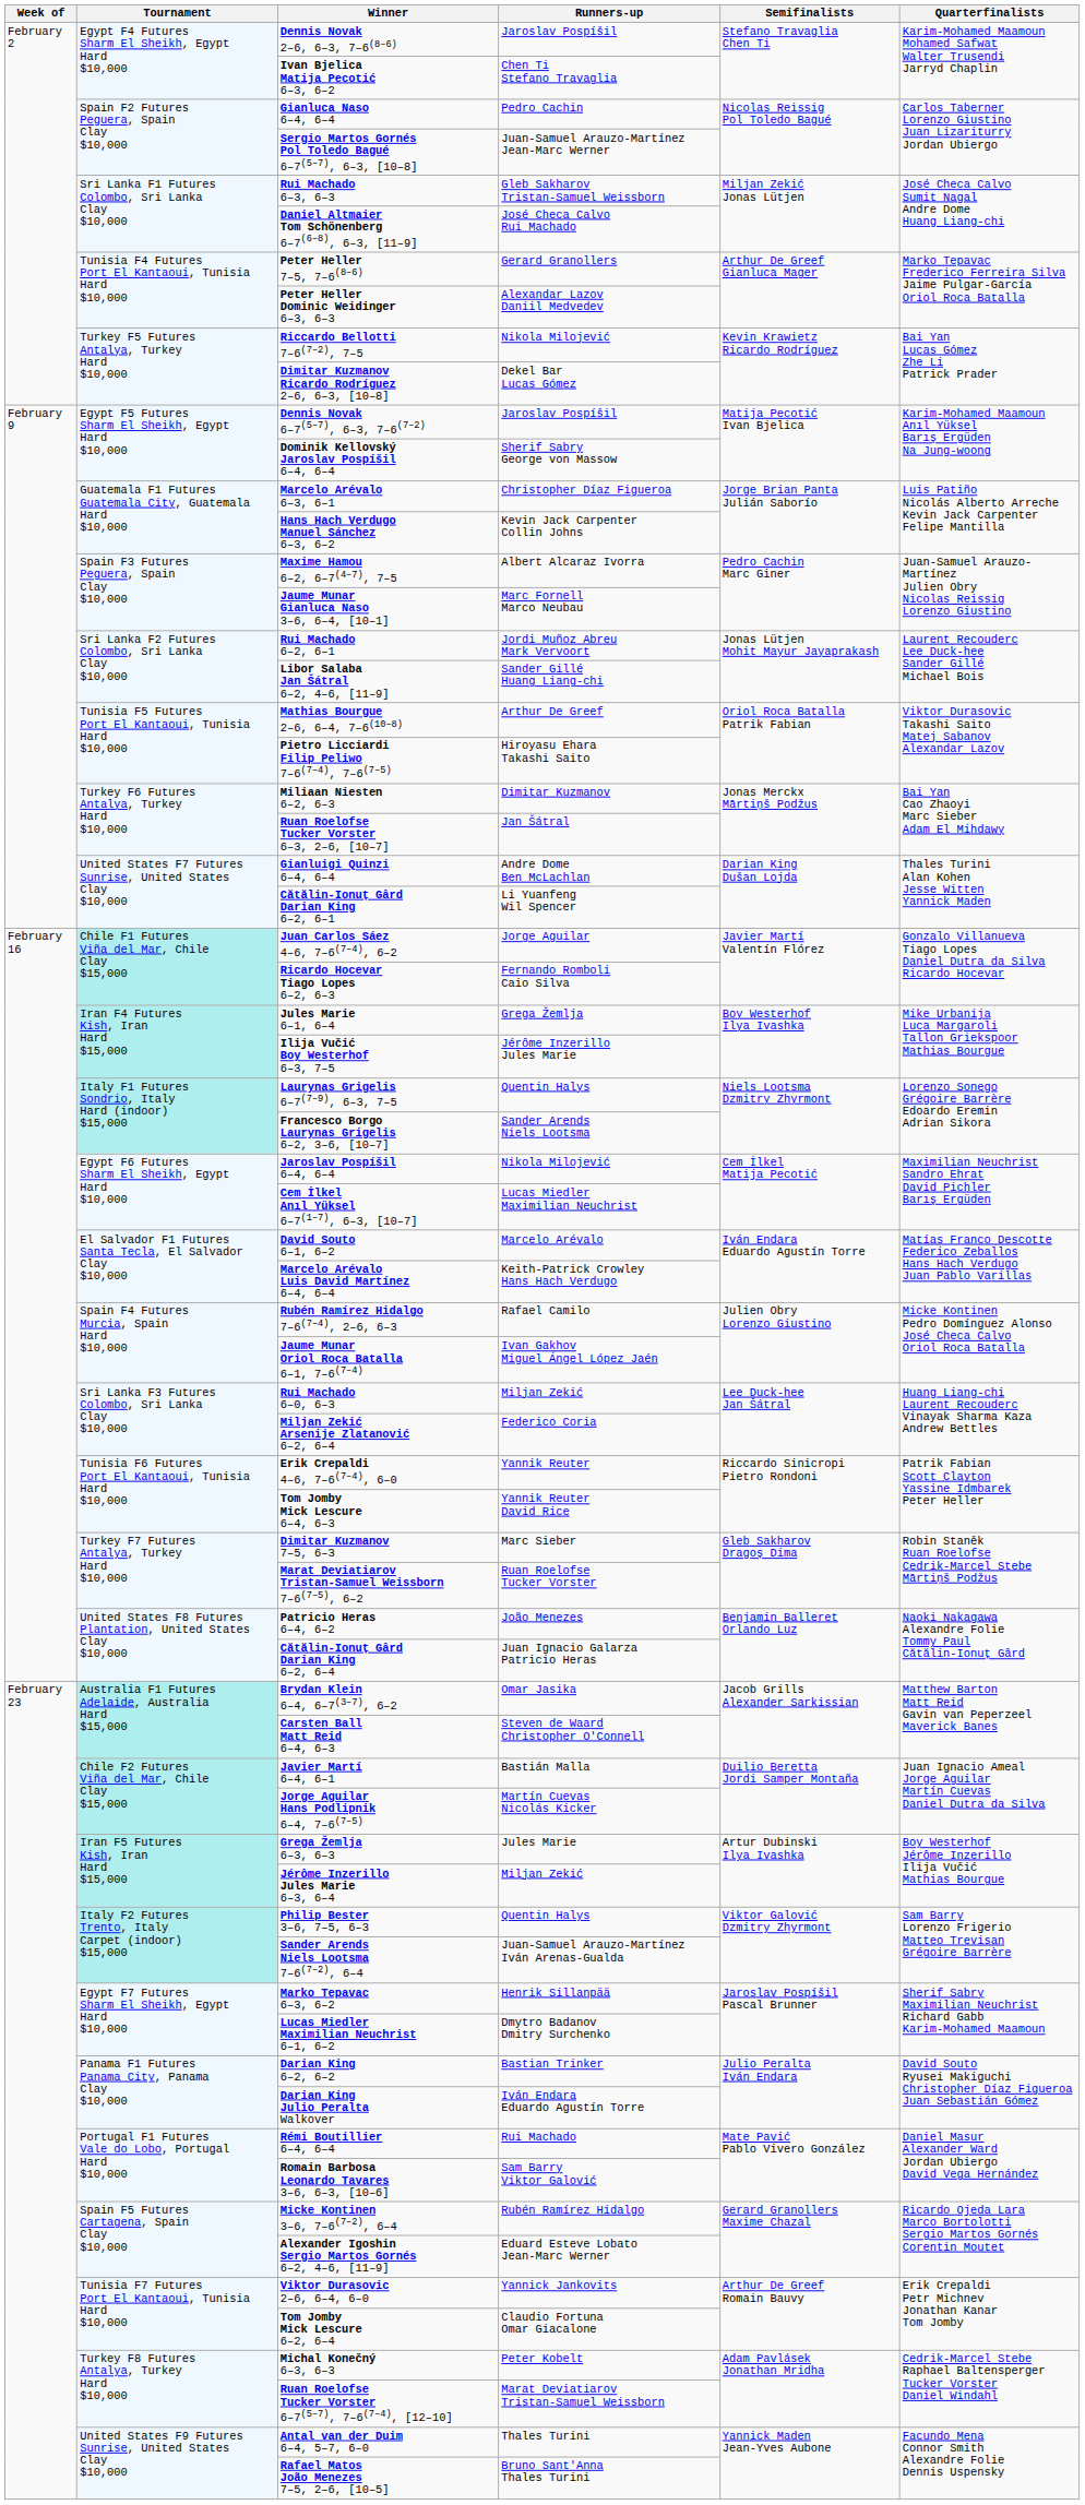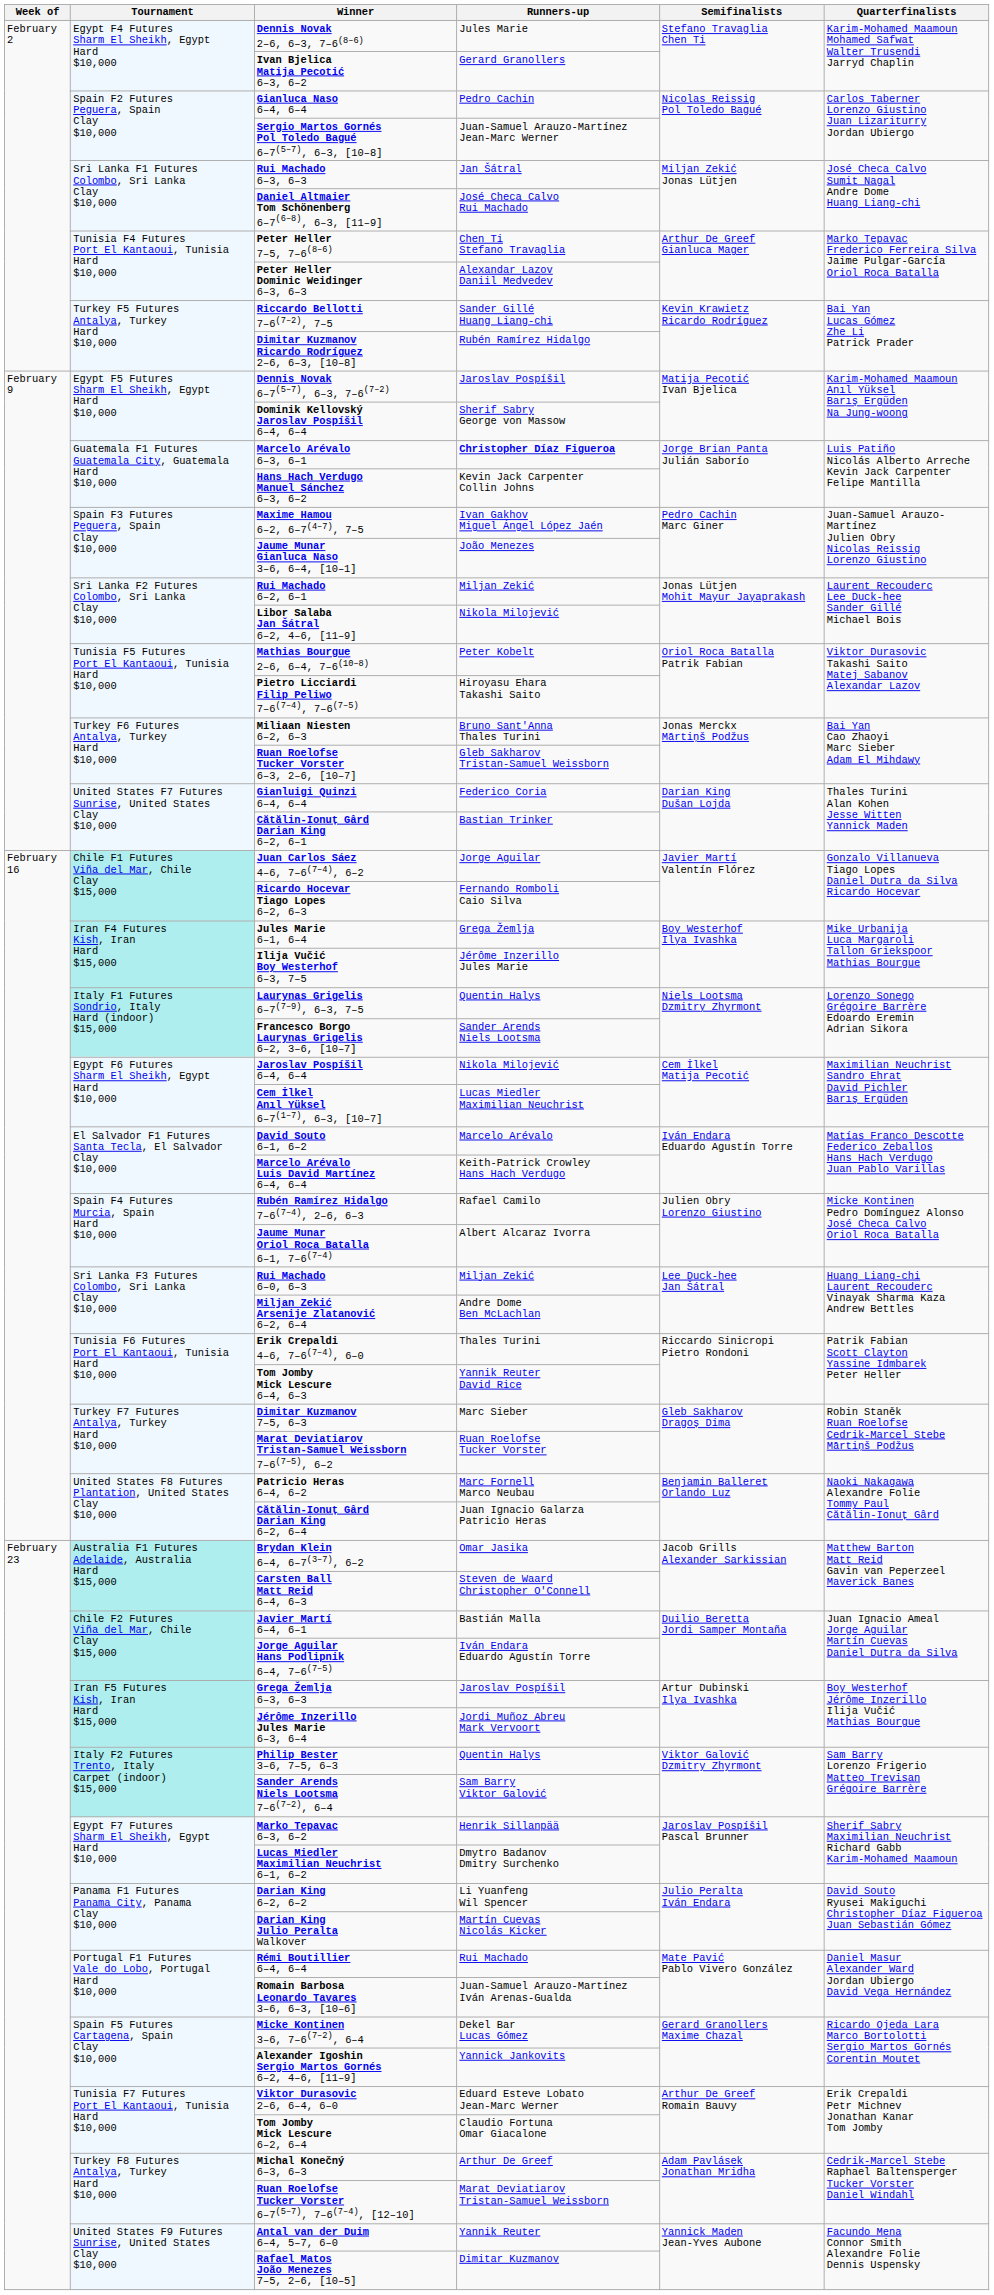Dennis Novak 2–6, 6–3, 7–6(8–6) | Runners-up: Jaroslav Pospíšil -> Jules Marie
Ivan Bjelica Matija Pecotić 6–3, 6–2 | Runners-up: Chen Ti Stefano Travaglia -> Gerard Granollers
Rui Machado 6–3, 6–3 | Runners-up: Gleb Sakharov Tristan-Samuel Weissborn -> Jan Šátral
Peter Heller 7–5, 7–6(8–6) | Runners-up: Gerard Granollers -> Chen Ti Stefano Travaglia
Riccardo Bellotti 7–6(7–2), 7–5 | Runners-up: Nikola Milojević -> Sander Gillé Huang Liang-chi
Dimitar Kuzmanov Ricardo Rodríguez 2–6, 6–3, [10–8] | Runners-up: Dekel Bar Lucas Gómez -> Rubén Ramírez Hidalgo
Marcelo Arévalo 6–3, 6–1 | Runners-up: normal -> bold
Maxime Hamou 6–2, 6–7(4–7), 7–5 | Runners-up: Albert Alcaraz Ivorra -> Ivan Gakhov Miguel Ángel López Jaén
Jaume Munar Gianluca Naso 3–6, 6–4, [10–1] | Runners-up: Marc Fornell Marco Neubau -> João Menezes
Rui Machado 6–2, 6–1 | Runners-up: Jordi Muñoz Abreu Mark Vervoort -> Miljan Zekić
Libor Salaba Jan Šátral 6–2, 4–6, [11–9] | Runners-up: Sander Gillé Huang Liang-chi -> Nikola Milojević
Mathias Bourgue 2–6, 6–4, 7–6(10–8) | Runners-up: Arthur De Greef -> Peter Kobelt
Miliaan Niesten 6–2, 6–3 | Runners-up: Dimitar Kuzmanov -> Bruno Sant'Anna Thales Turini
Ruan Roelofse Tucker Vorster 6–3, 2–6, [10–7] | Runners-up: Jan Šátral -> Gleb Sakharov Tristan-Samuel Weissborn
Gianluigi Quinzi 6–4, 6–4 | Runners-up: Andre Dome Ben McLachlan -> Federico Coria
Cătălin-Ionuț Gârd Darian King 6–2, 6–1 | Runners-up: Li Yuanfeng Wil Spencer -> Bastian Trinker
Jaume Munar Oriol Roca Batalla 6–1, 7–6(7–4) | Runners-up: Ivan Gakhov Miguel Ángel López Jaén -> Albert Alcaraz Ivorra
Miljan Zekić Arsenije Zlatanović 6–2, 6–4 | Runners-up: Federico Coria -> Andre Dome Ben McLachlan
Erik Crepaldi 4–6, 7–6(7–4), 6–0 | Runners-up: Yannik Reuter -> Thales Turini
Patricio Heras 6–4, 6–2 | Runners-up: João Menezes -> Marc Fornell Marco Neubau
Jorge Aguilar Hans Podlipnik 6–4, 7–6(7–5) | Runners-up: Martín Cuevas Nicolás Kicker -> Iván Endara Eduardo Agustín Torre
Grega Žemlja 6–3, 6–3 | Runners-up: Jules Marie -> Jaroslav Pospíšil
Jérôme Inzerillo Jules Marie 6–3, 6–4 | Runners-up: Miljan Zekić -> Jordi Muñoz Abreu Mark Vervoort
Sander Arends Niels Lootsma 7–6(7–2), 6–4 | Runners-up: Juan-Samuel Arauzo-Martínez Iván Arenas-Gualda -> Sam Barry Viktor Galović
Darian King 6–2, 6–2 | Runners-up: Bastian Trinker -> Li Yuanfeng Wil Spencer
Darian King Julio Peralta Walkover | Runners-up: Iván Endara Eduardo Agustín Torre -> Martín Cuevas Nicolás Kicker
Romain Barbosa Leonardo Tavares 3–6, 6–3, [10–6] | Runners-up: Sam Barry Viktor Galović -> Juan-Samuel Arauzo-Martínez Iván Arenas-Gualda
Micke Kontinen 3–6, 7–6(7–2), 6–4 | Runners-up: Rubén Ramírez Hidalgo -> Dekel Bar Lucas Gómez
Alexander Igoshin Sergio Martos Gornés 6–2, 4–6, [11–9] | Runners-up: Eduard Esteve Lobato Jean-Marc Werner -> Yannick Jankovits
Viktor Durasovic 2–6, 6–4, 6–0 | Runners-up: Yannick Jankovits -> Eduard Esteve Lobato Jean-Marc Werner
Michal Konečný 6–3, 6–3 | Runners-up: Peter Kobelt -> Arthur De Greef
Antal van der Duim 6–4, 5–7, 6–0 | Runners-up: Thales Turini -> Yannik Reuter
Rafael Matos João Menezes 7–5, 2–6, [10–5] | Runners-up: Bruno Sant'Anna Thales Turini -> Dimitar Kuzmanov
